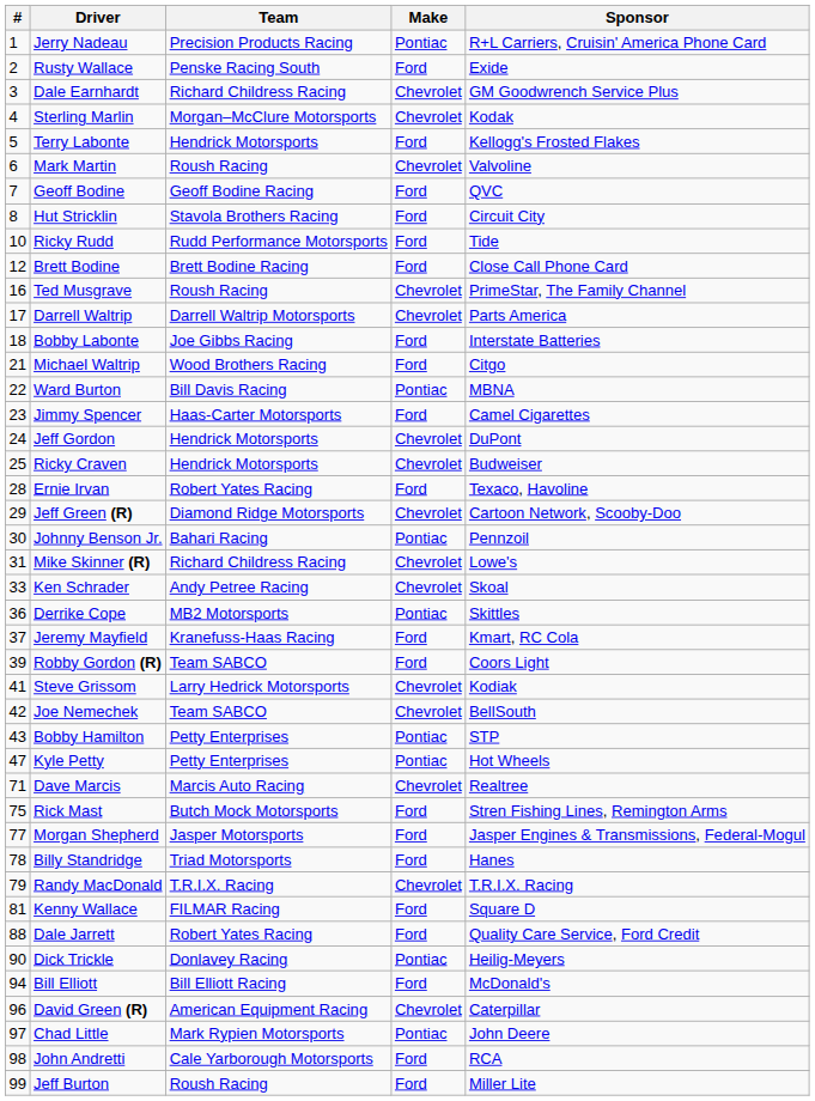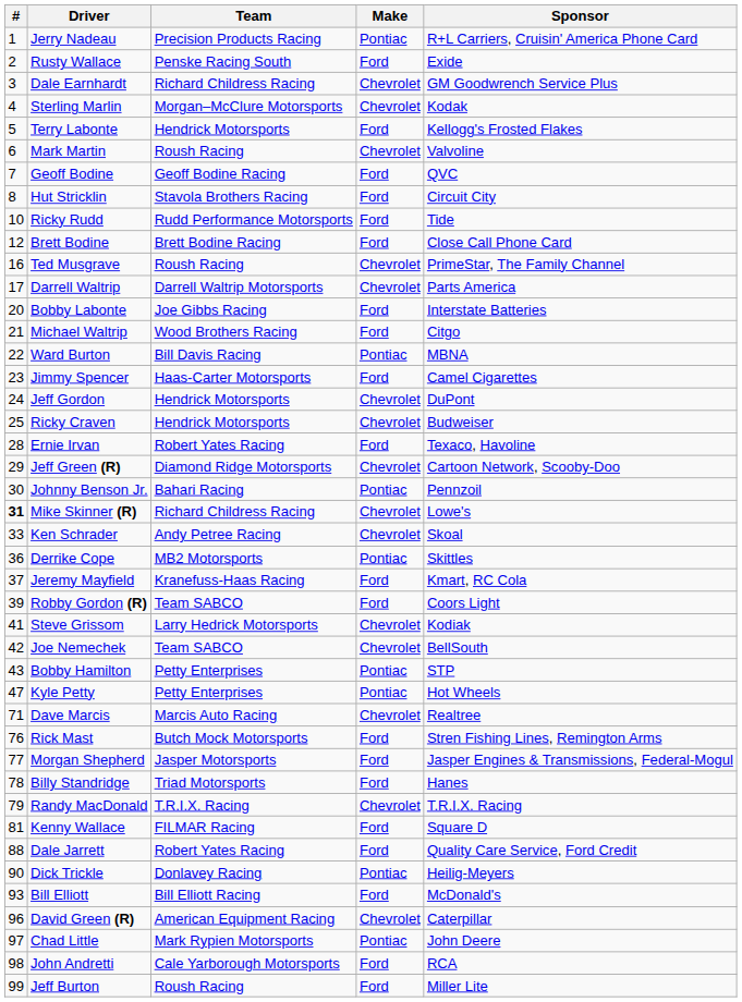Bobby Labonte | #: 18 -> 20
Mike Skinner (R) | #: normal -> bold
Rick Mast | #: 75 -> 76
Bill Elliott | #: 94 -> 93
